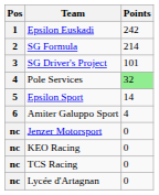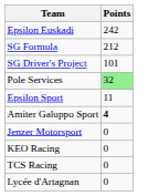- column: Pos | 1 | 2 | 3 | 4 | 5 | 6 | nc | nc | nc | nc
SG Formula | Points: 214 -> 212
Epsilon Sport | Points: 14 -> 11
Amiter Galuppo Sport | Points: normal -> bold
